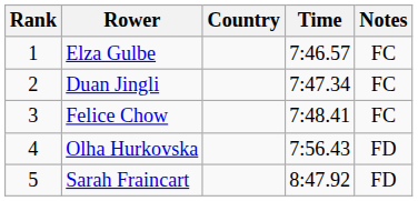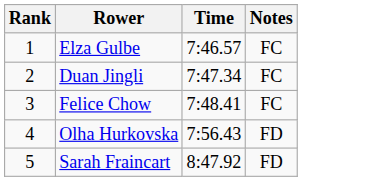- column: Country
